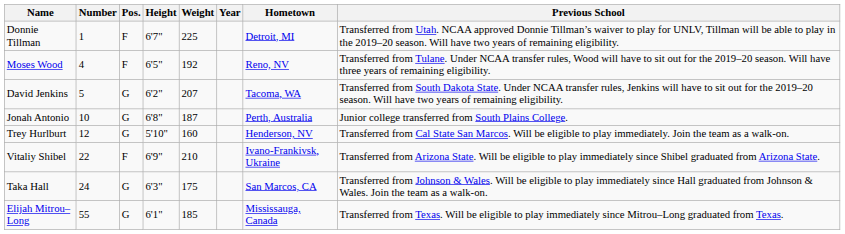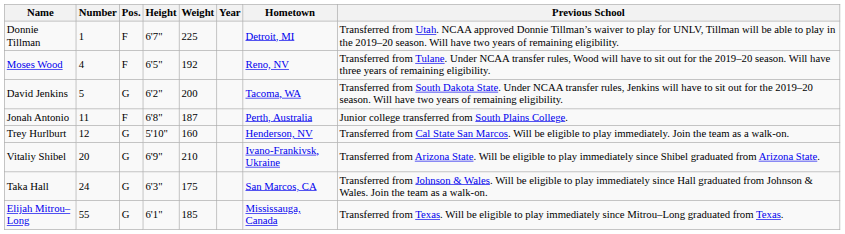David Jenkins | Weight: 207 -> 200
Jonah Antonio | Number: 10 -> 11
Jonah Antonio | Pos.: G -> F
Vitaliy Shibel | Number: 22 -> 20
Vitaliy Shibel | Pos.: F -> G
